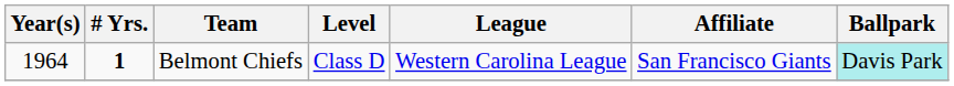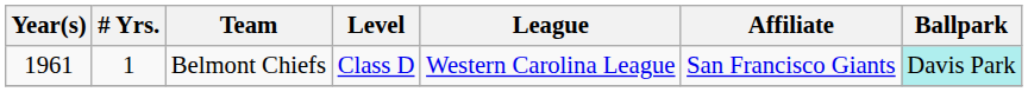Belmont Chiefs | Year(s): 1964 -> 1961
Belmont Chiefs | # Yrs.: bold -> normal
